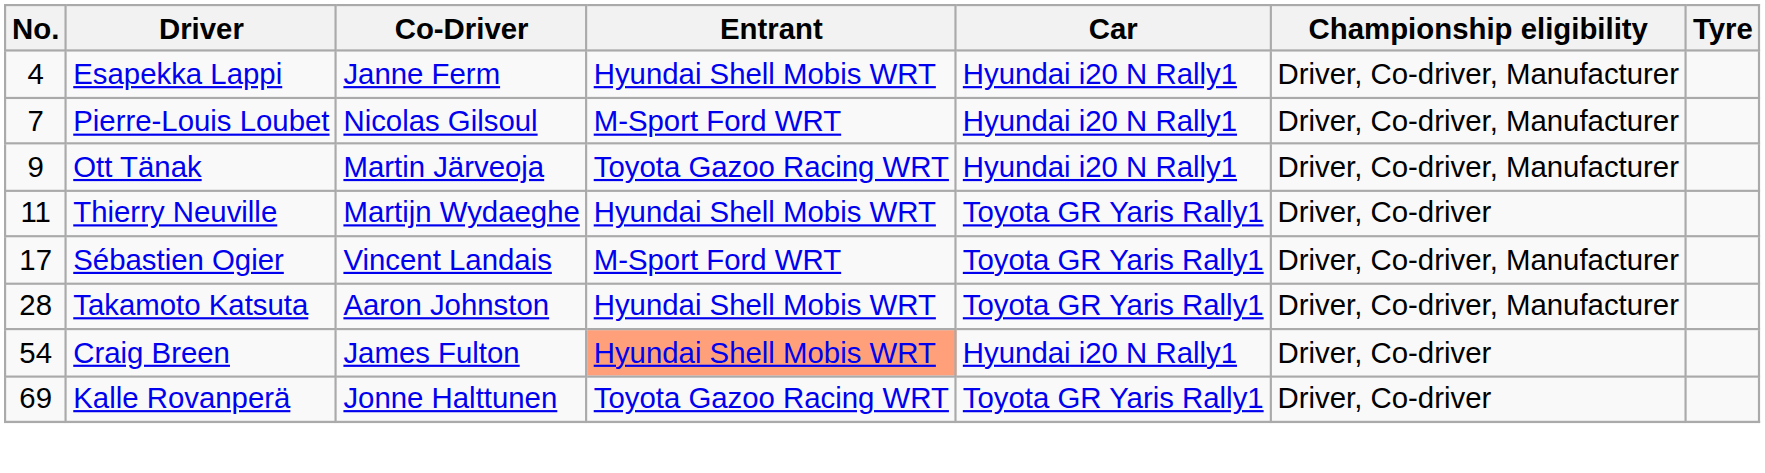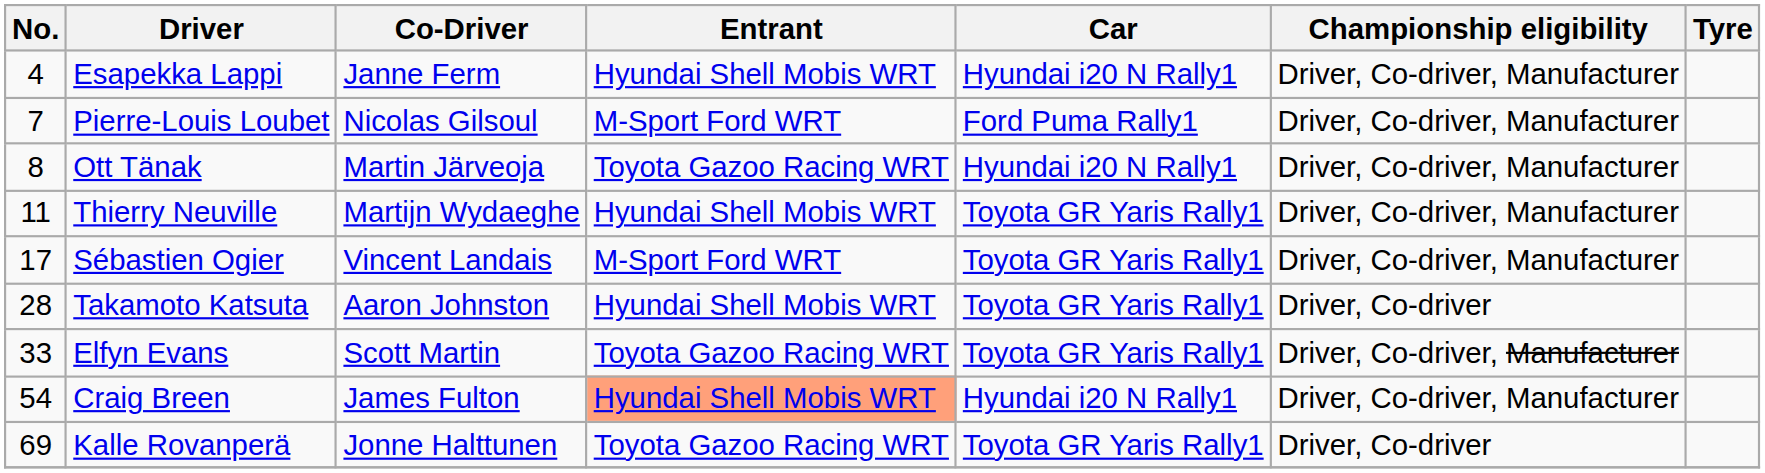Pierre-Louis Loubet | Car: Hyundai i20 N Rally1 -> Ford Puma Rally1
Ott Tänak | No.: 9 -> 8
Thierry Neuville | Championship eligibility: Driver, Co-driver -> Driver, Co-driver, Manufacturer
Takamoto Katsuta | Championship eligibility: Driver, Co-driver, Manufacturer -> Driver, Co-driver
+ row: 33 | Elfyn Evans | Scott Martin | Toyota Gazoo Racing WRT | Toyota GR Yaris Rally1 | Driver, Co-driver, Manufacturer
Craig Breen | Championship eligibility: Driver, Co-driver -> Driver, Co-driver, Manufacturer
